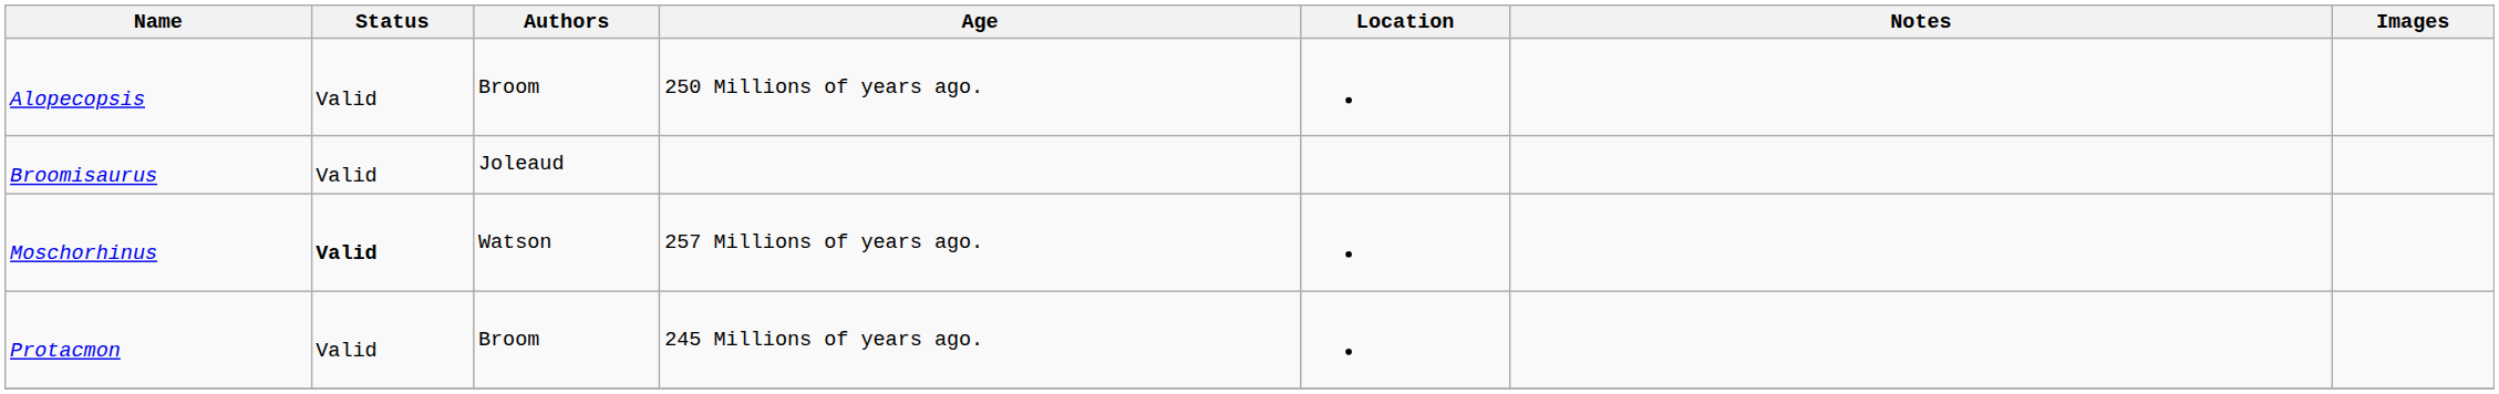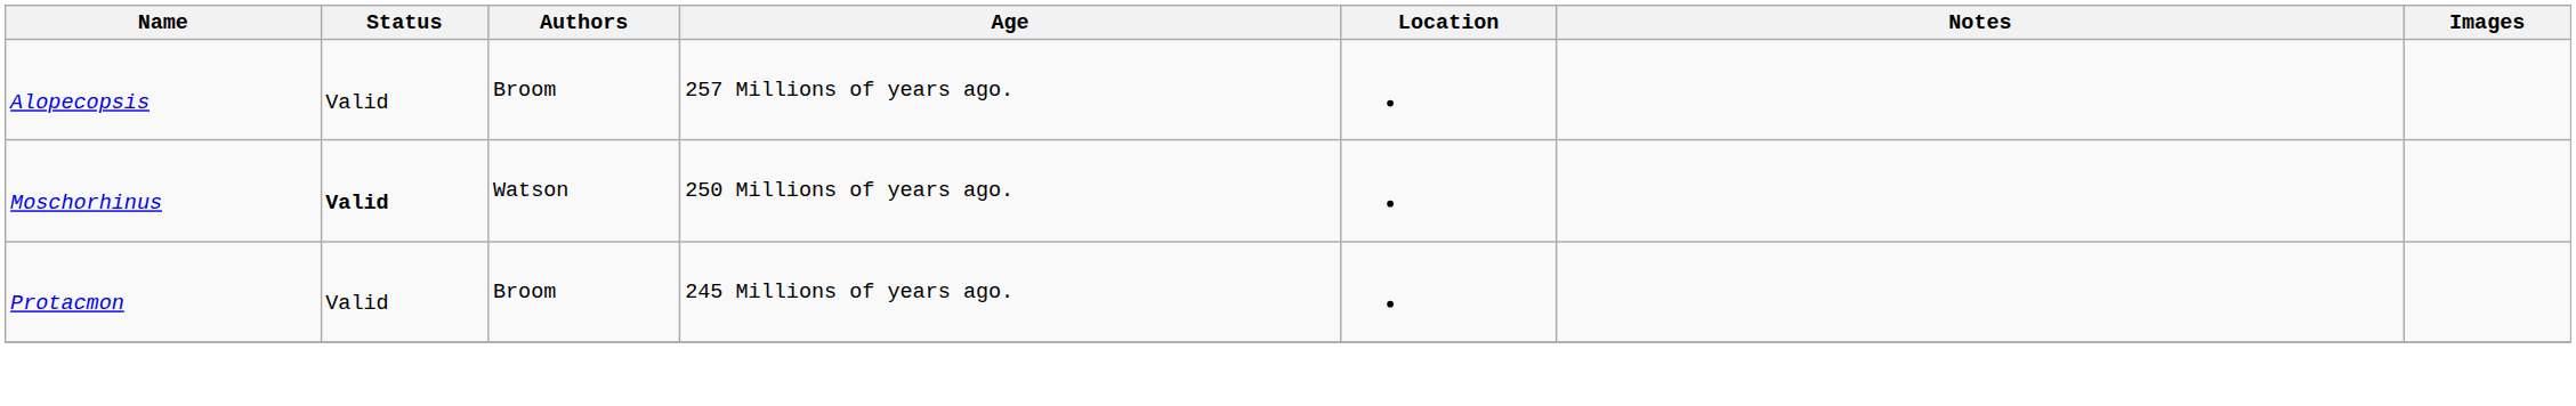Alopecopsis | Age: 250 Millions of years ago. -> 257 Millions of years ago.
- row: Broomisaurus | Valid | Joleaud
Moschorhinus | Age: 257 Millions of years ago. -> 250 Millions of years ago.
